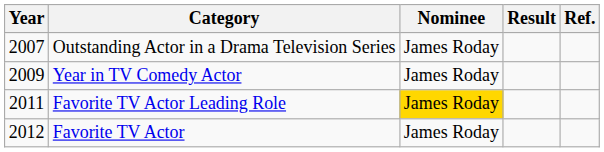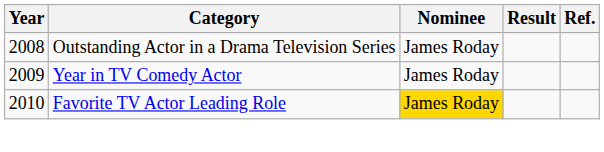Outstanding Actor in a Drama Television Series | Year: 2007 -> 2008
Favorite TV Actor Leading Role | Year: 2011 -> 2010
- row: 2012 | Favorite TV Actor | James Roday
